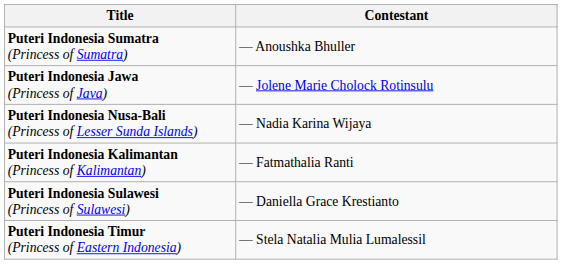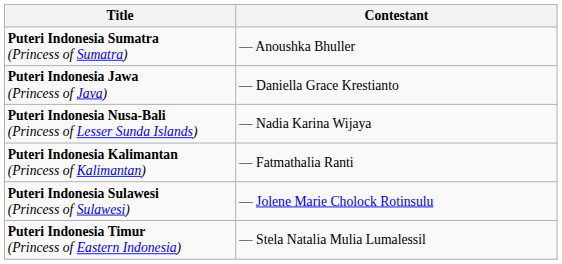Puteri Indonesia Jawa (Princess of Java) | Contestant: — Jolene Marie Cholock Rotinsulu -> — Daniella Grace Krestianto
Puteri Indonesia Sulawesi (Princess of Sulawesi) | Contestant: — Daniella Grace Krestianto -> — Jolene Marie Cholock Rotinsulu
